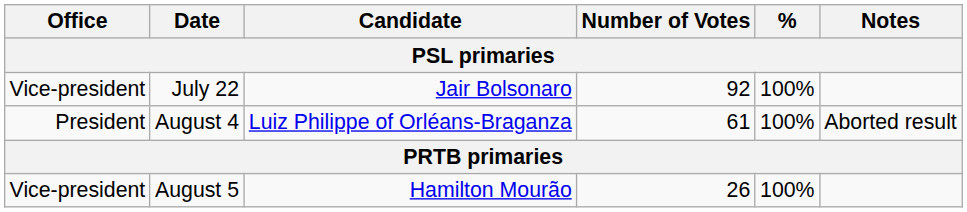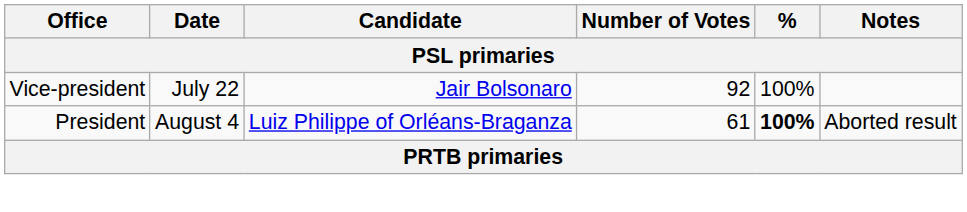August 4 | %: normal -> bold
- row: Vice-president | August 5 | Hamilton Mourão | 26 | 100%
